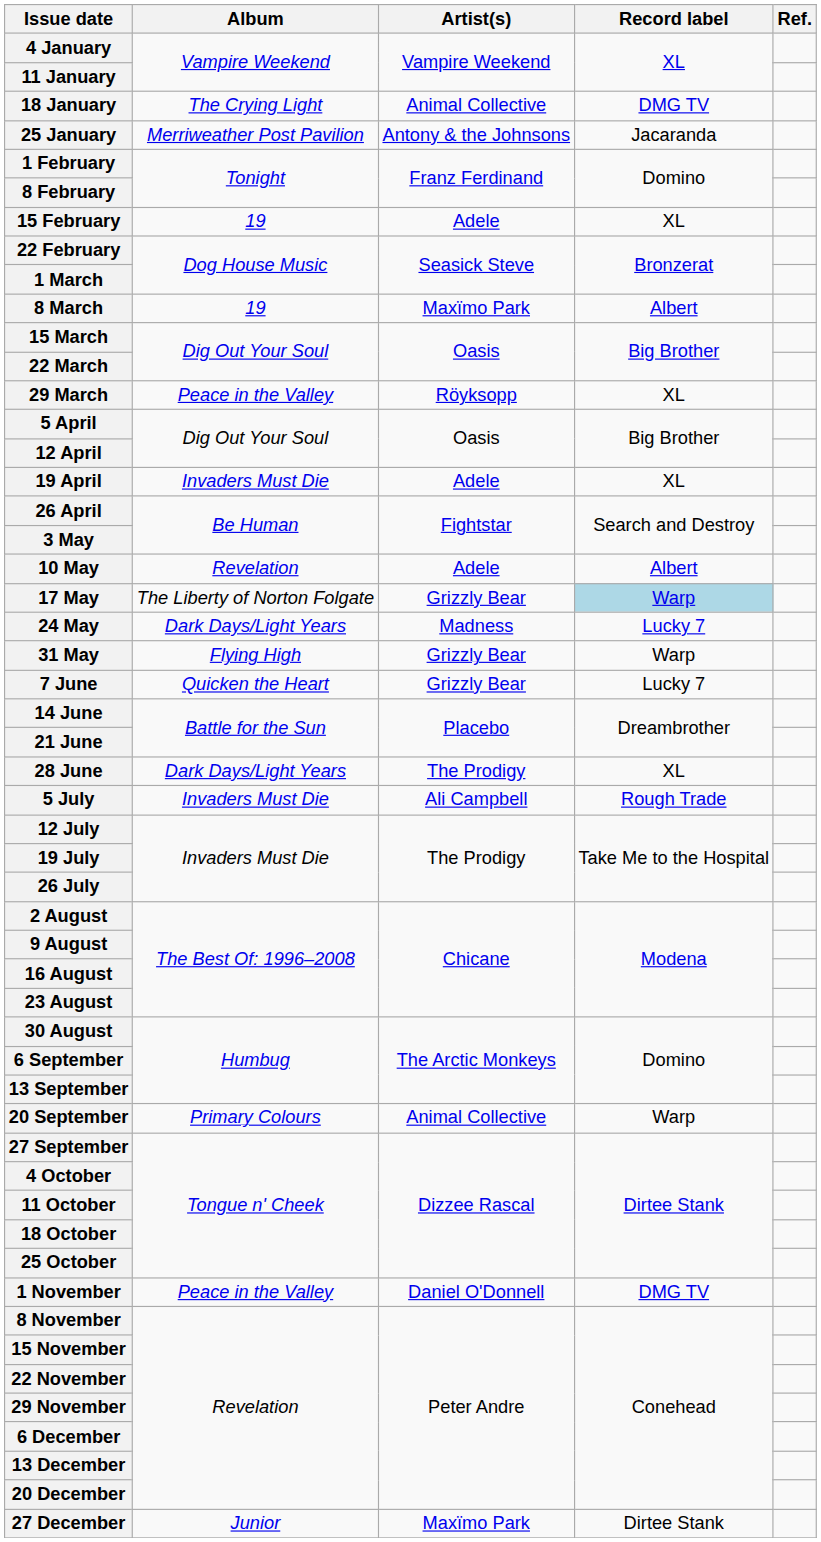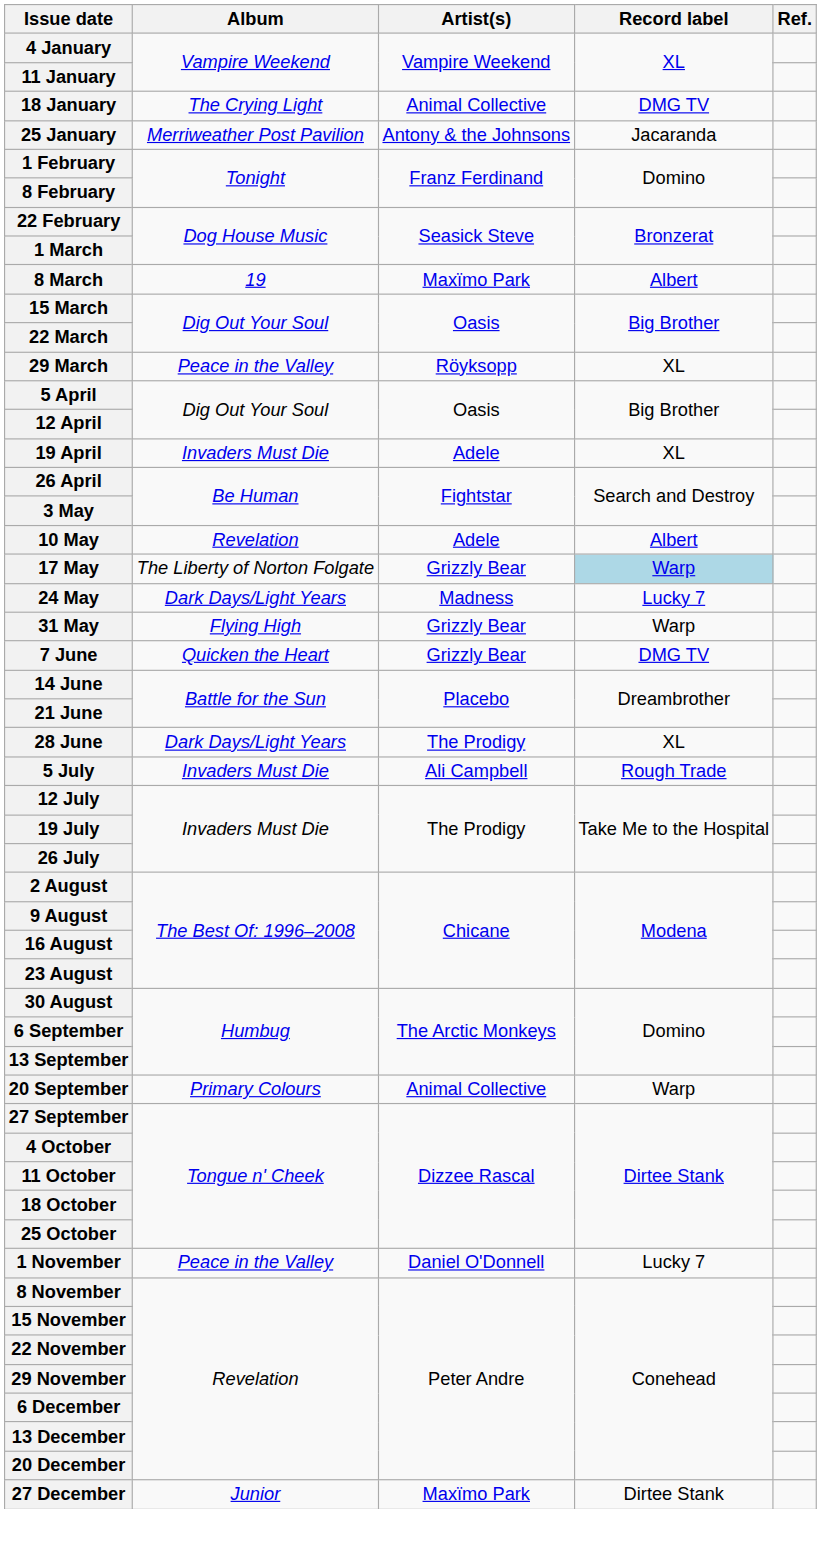- row: 15 February | 19 | Adele | XL
7 June | Record label: Lucky 7 -> DMG TV
1 November | Record label: DMG TV -> Lucky 7
